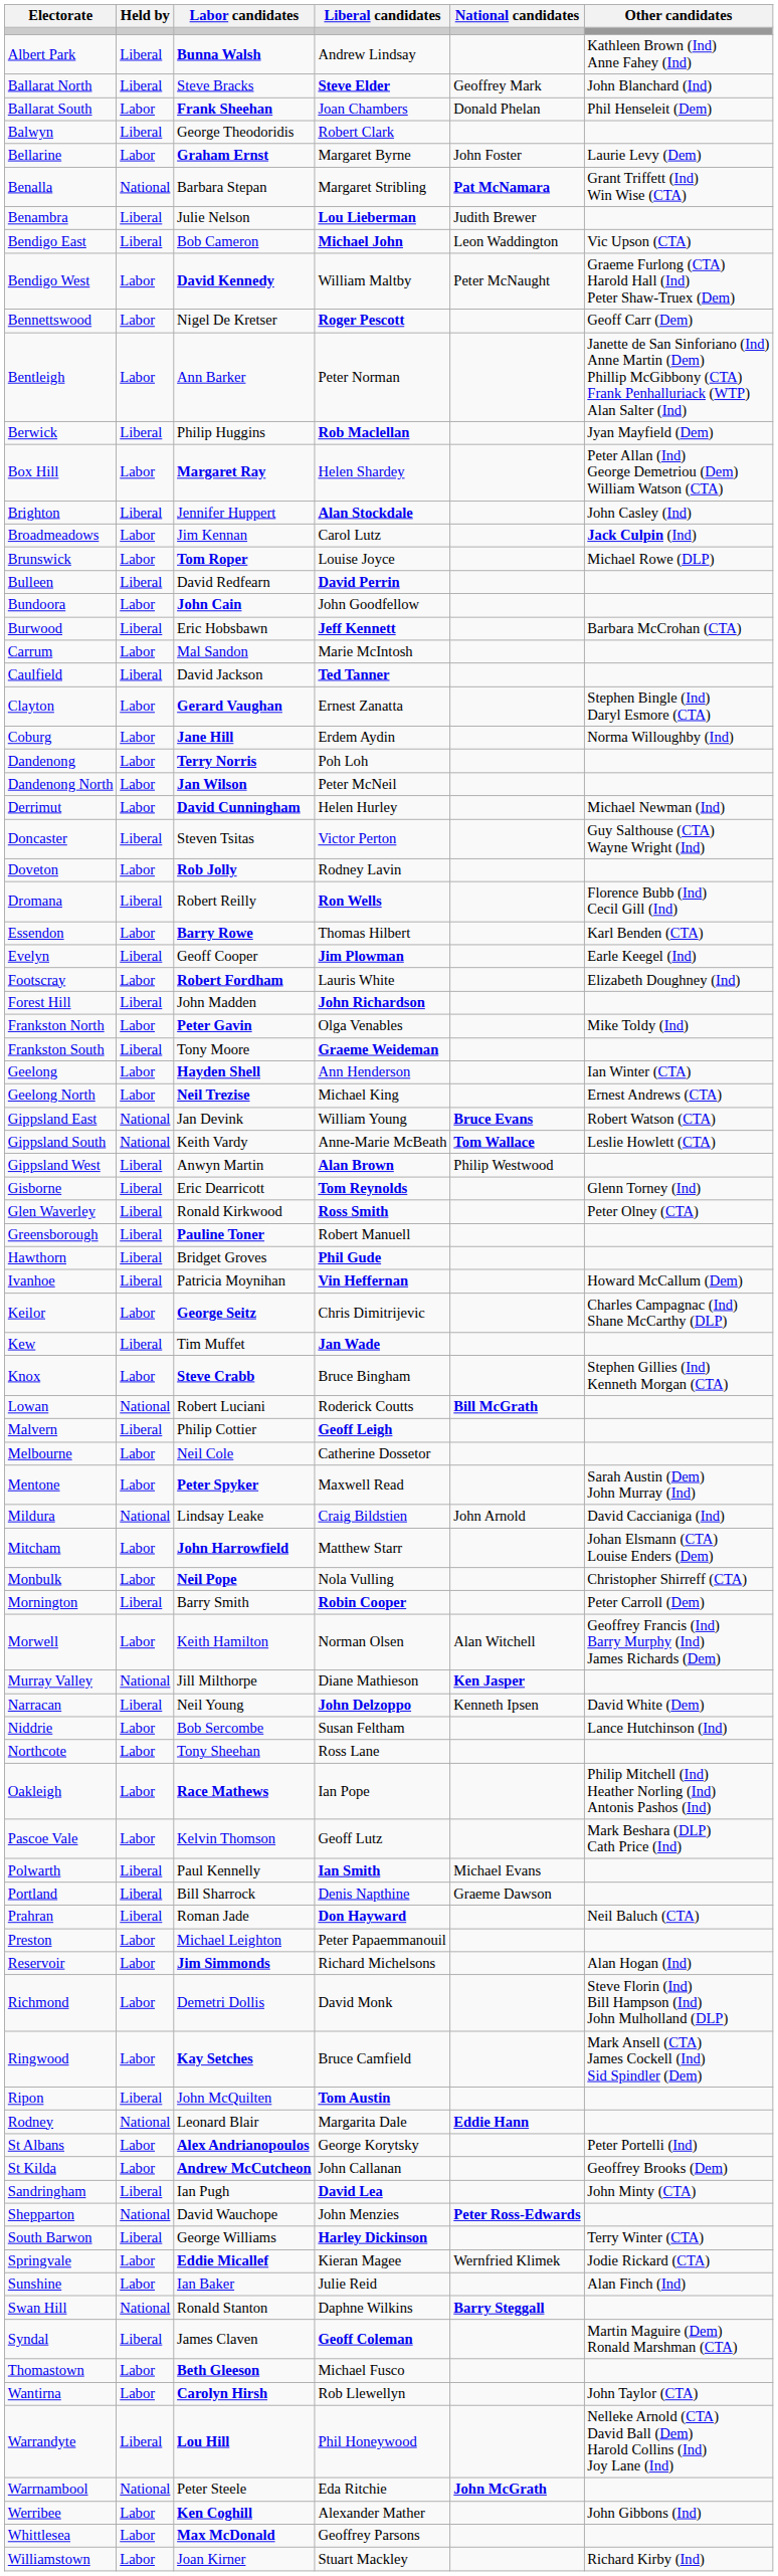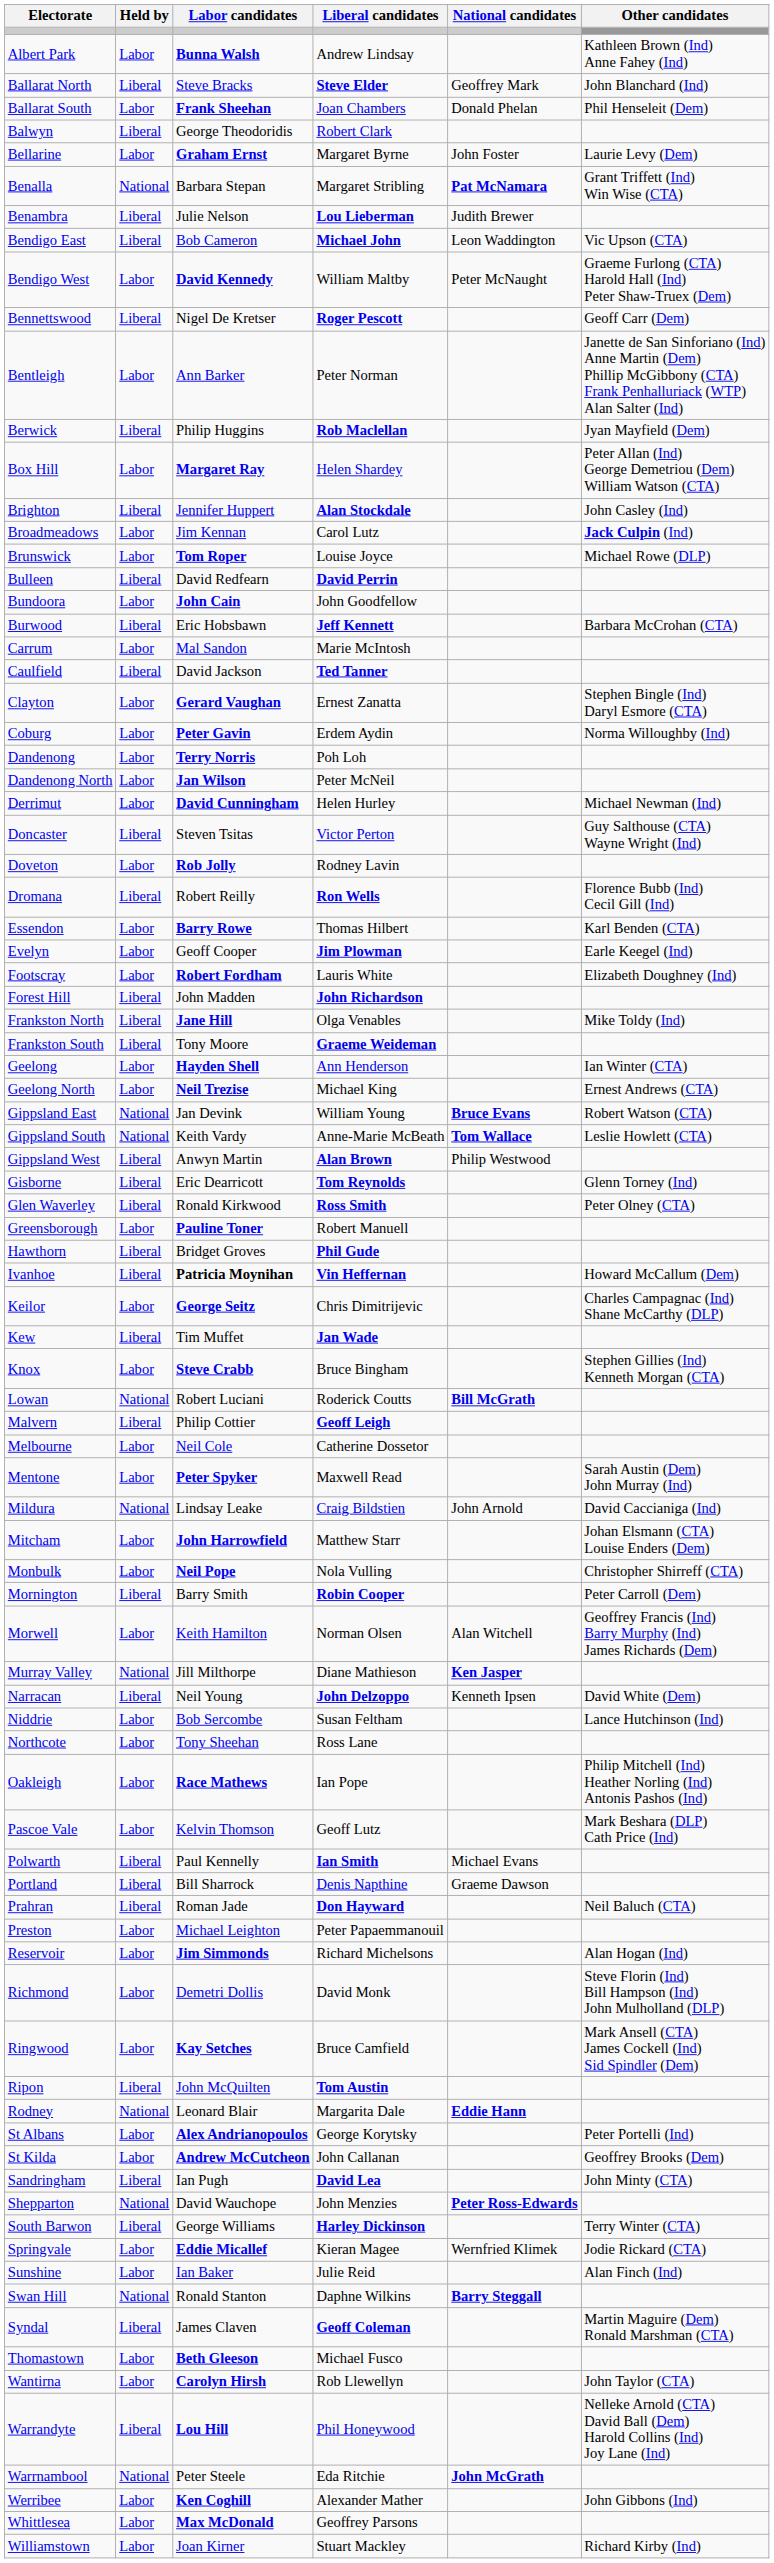Albert Park | Held by: Liberal -> Labor
Bennettswood | Held by: Labor -> Liberal
Coburg | Labor candidates: Jane Hill -> Peter Gavin
Evelyn | Held by: Liberal -> Labor
Frankston North | Held by: Labor -> Liberal
Frankston North | Labor candidates: Peter Gavin -> Jane Hill
Greensborough | Held by: Liberal -> Labor
Ivanhoe | Labor candidates: normal -> bold
